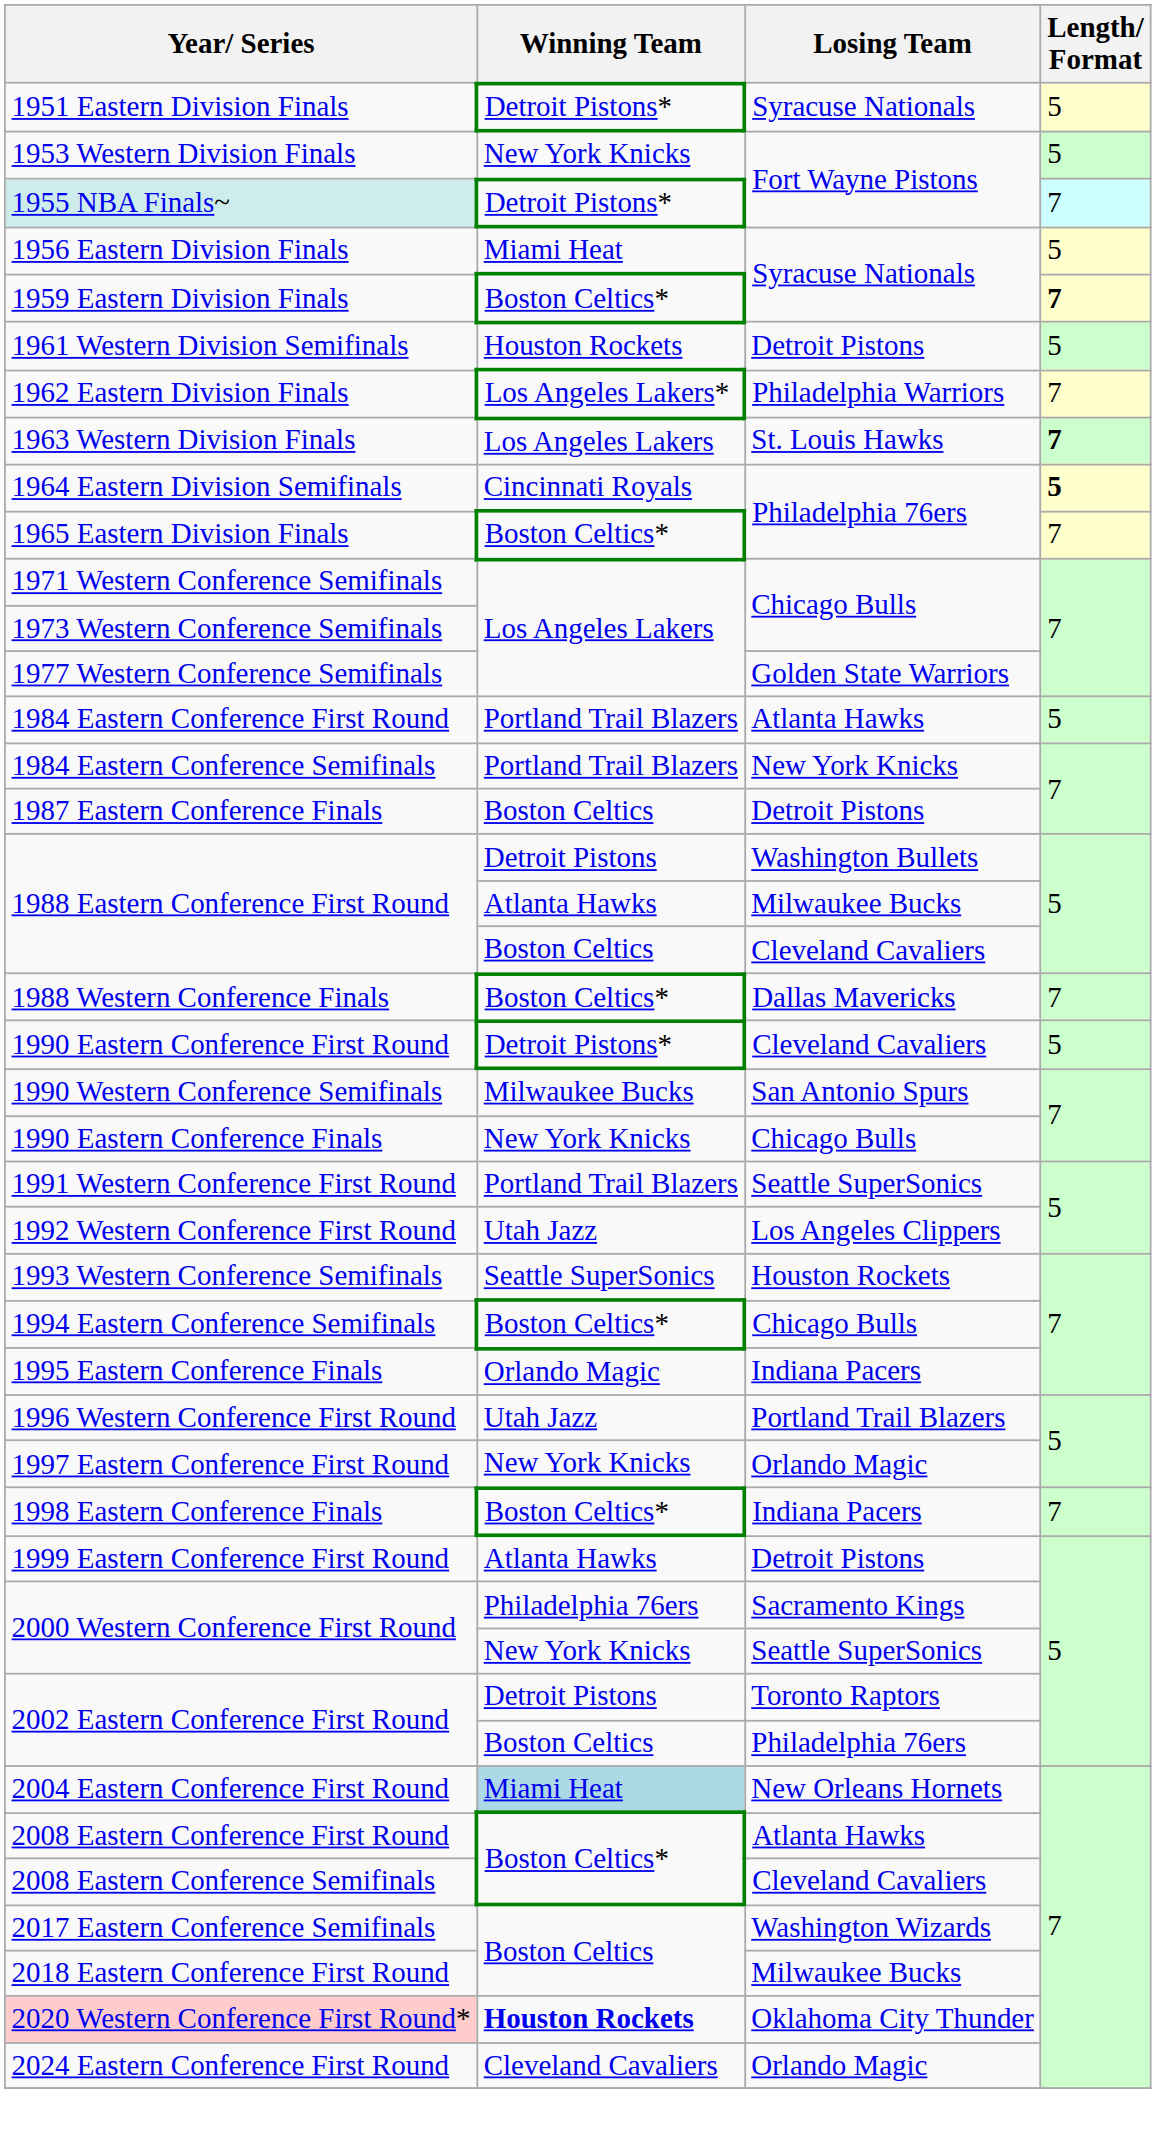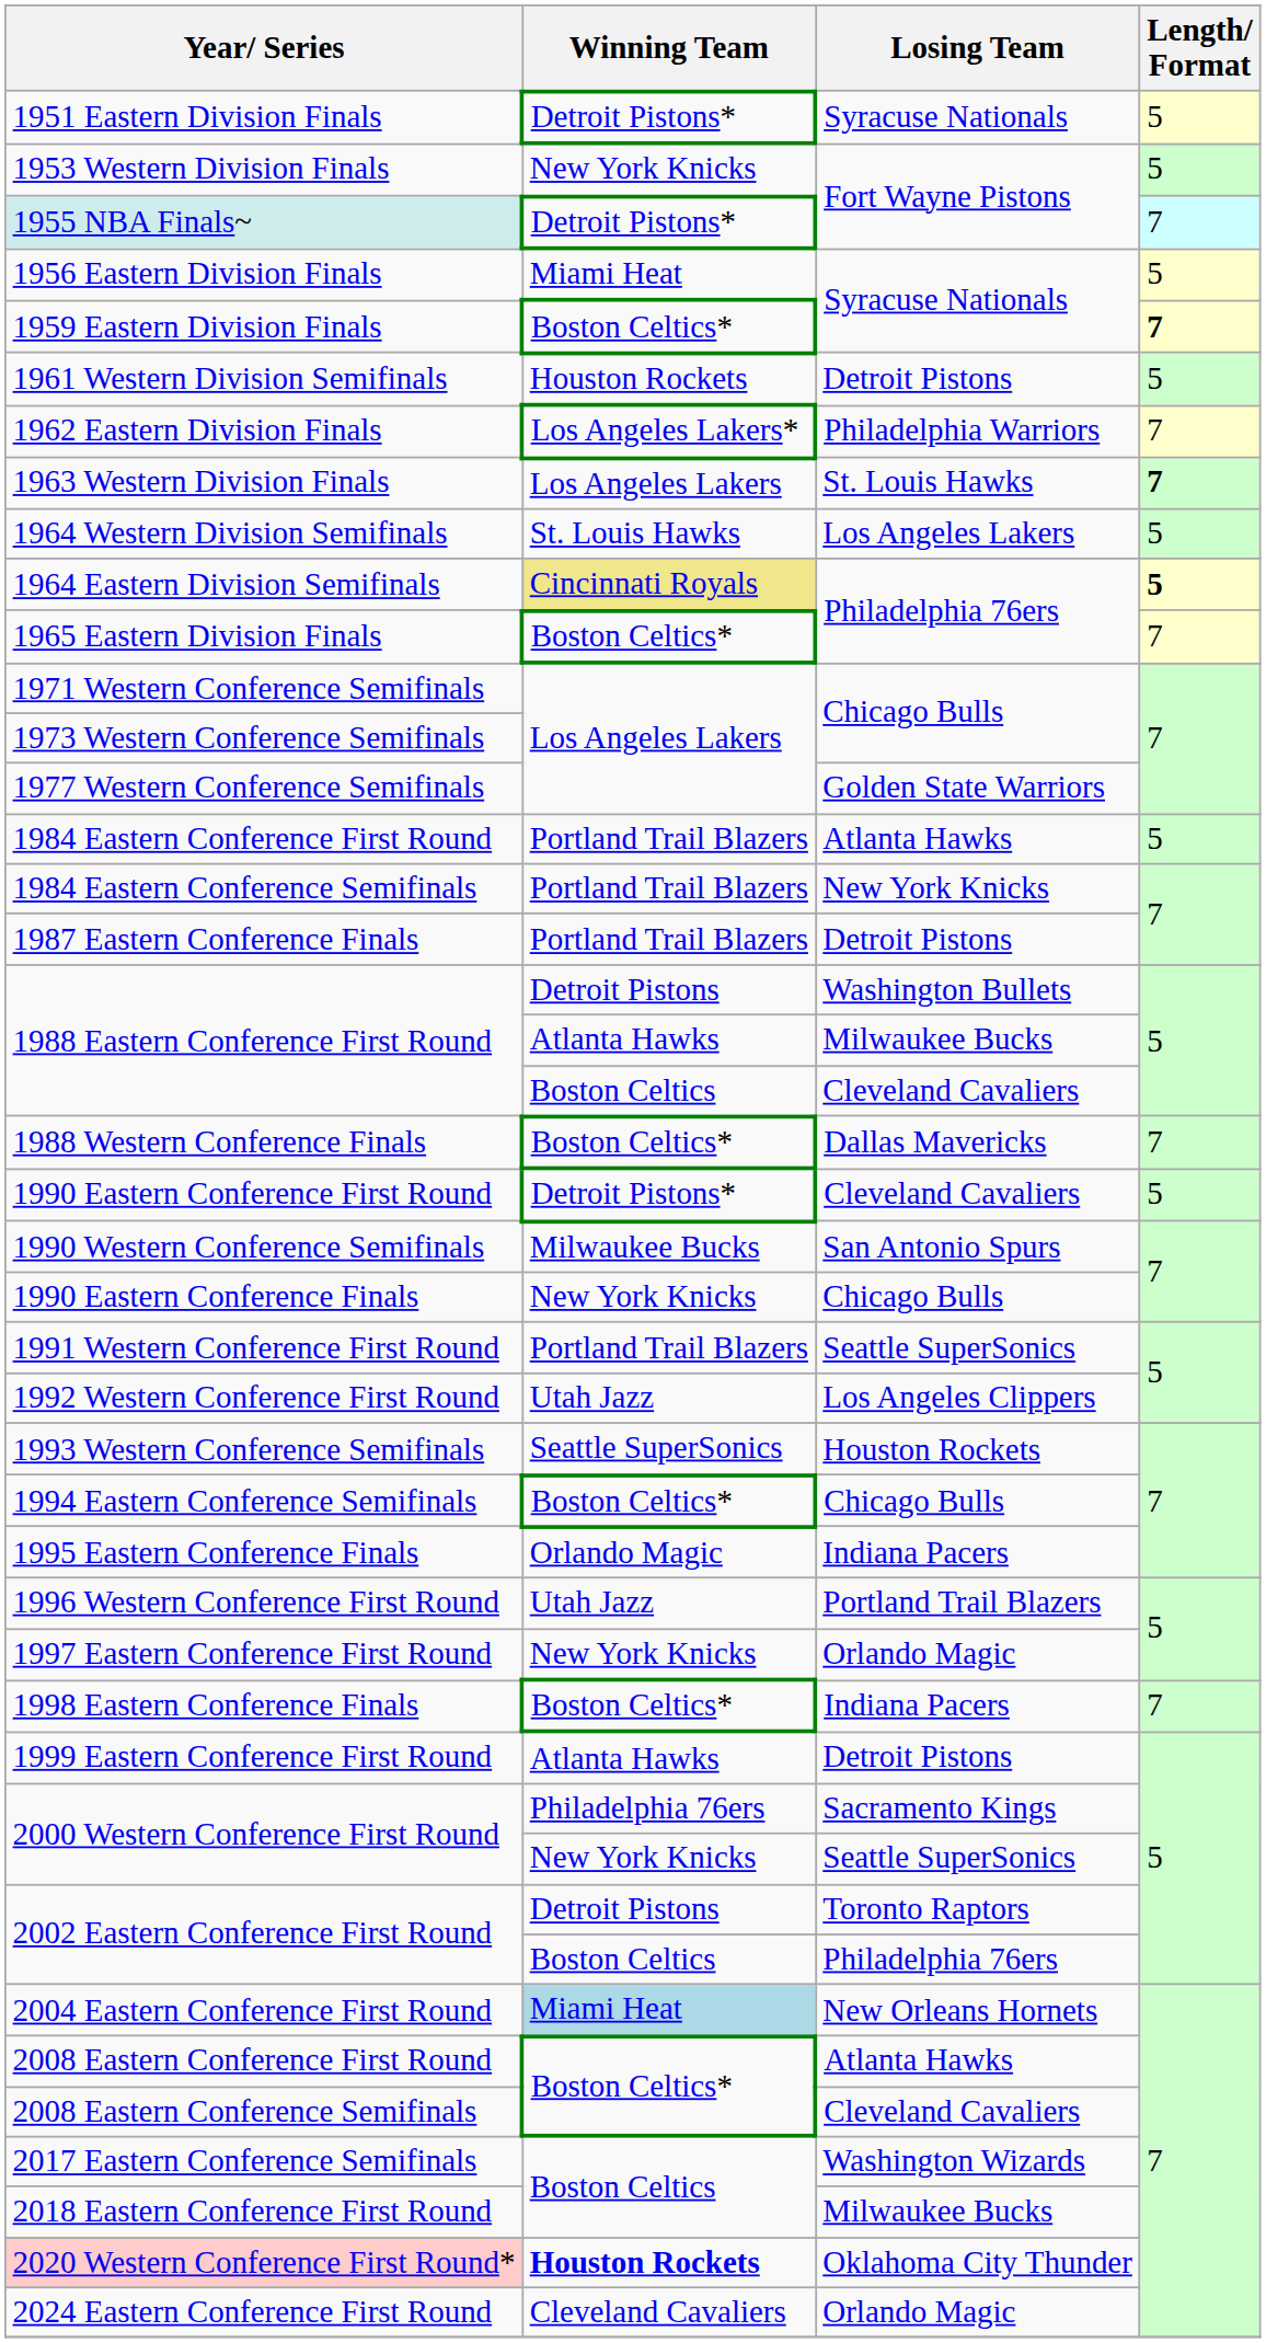+ row: 1964 Western Division Semifinals | St. Louis Hawks | Los Angeles Lakers | 5
1964 Eastern Division Semifinals | Winning Team: no background -> khaki background
1987 Eastern Conference Finals | Winning Team: Boston Celtics -> Portland Trail Blazers
